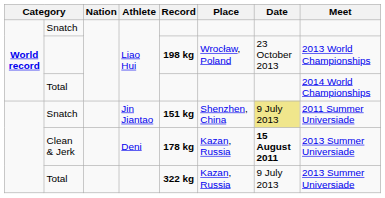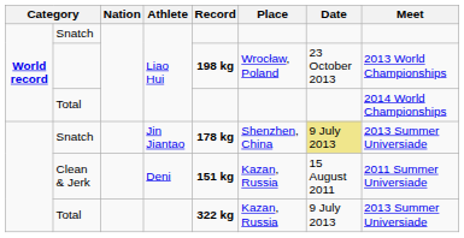Snatch / Jin Jiantao | Record: 151 kg -> 178 kg
Snatch / Jin Jiantao | Meet: 2011 Summer Universiade -> 2013 Summer Universiade
Clean & Jerk | Record: 178 kg -> 151 kg
Clean & Jerk | Date: bold -> normal
Clean & Jerk | Meet: 2013 Summer Universiade -> 2011 Summer Universiade
